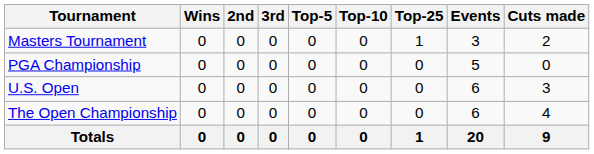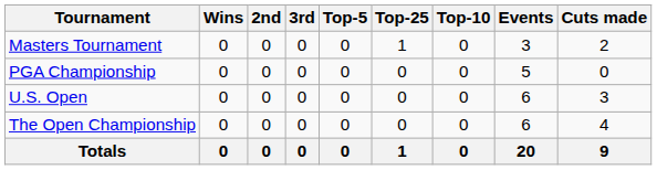columns swapped: Top-10 <-> Top-25
